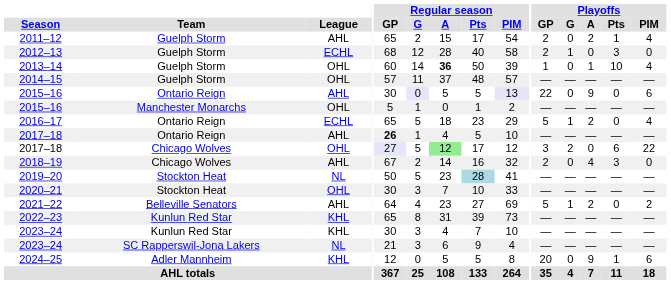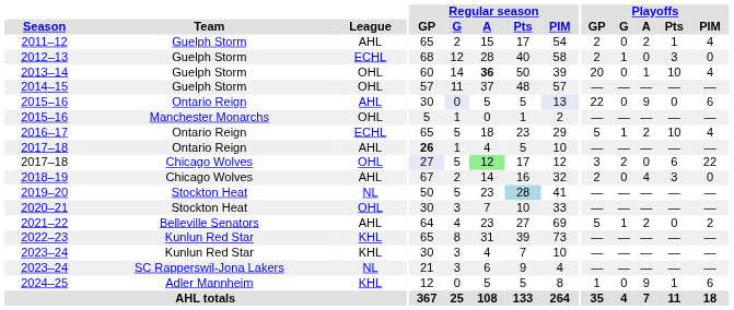2013–14 | Playoffs / GP: 1 -> 20
2016–17 | Playoffs / Pts: 0 -> 10
2024–25 | Playoffs / GP: 20 -> 1
